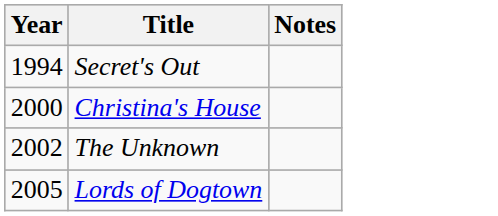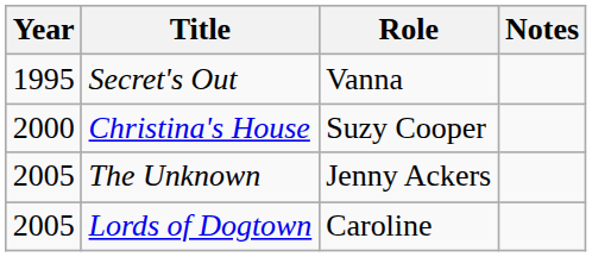+ column: Role | Vanna | Suzy Cooper | Jenny Ackers | Caroline
Secret's Out | Year: 1994 -> 1995
The Unknown | Year: 2002 -> 2005
